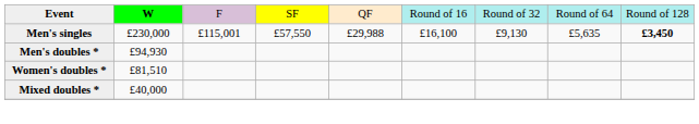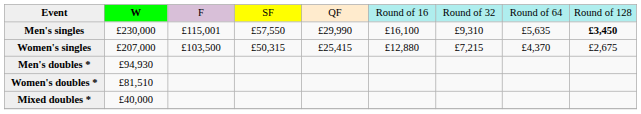Men's singles | column 5: £29,988 -> £29,990
Men's singles | column 7: £9,130 -> £9,310
+ row: Women's singles | £207,000 | £103,500 | £50,315 | £25,415 | £12,880 | £7,215 | £4,370 | £2,675
